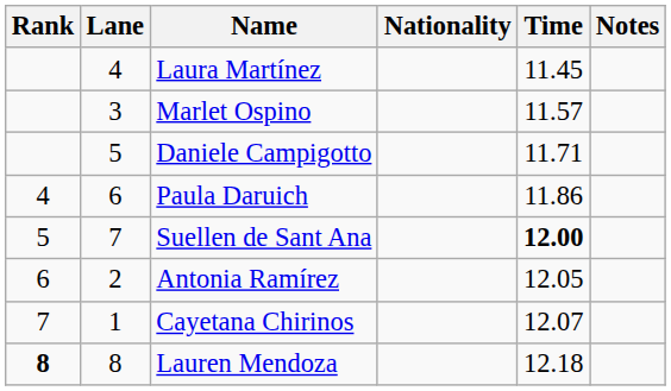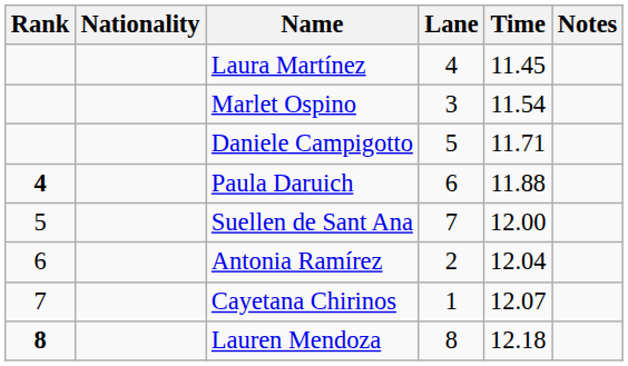columns swapped: Lane <-> Nationality
Marlet Ospino | Time: 11.57 -> 11.54
Paula Daruich | Rank: normal -> bold
Paula Daruich | Time: 11.86 -> 11.88
Suellen de Sant Ana | Time: bold -> normal
Antonia Ramírez | Time: 12.05 -> 12.04
